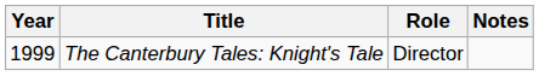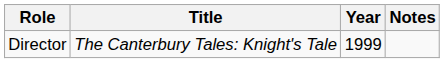columns swapped: Year <-> Role
